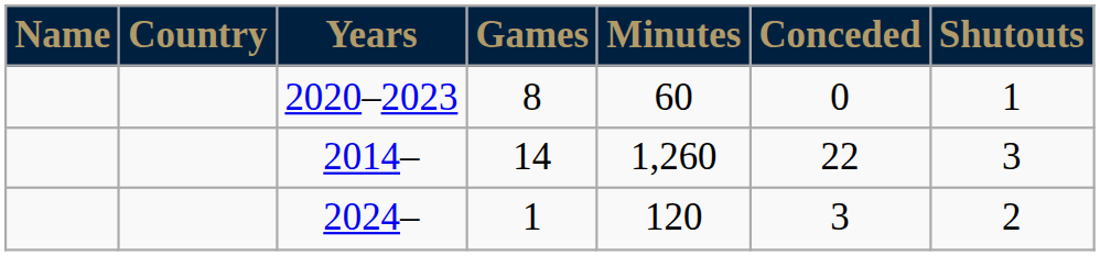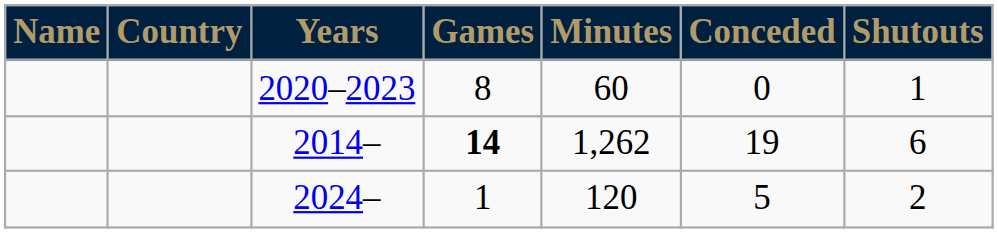2014– | Games: normal -> bold
2014– | Minutes: 1,260 -> 1,262
2014– | Conceded: 22 -> 19
2014– | Shutouts: 3 -> 6
2024– | Conceded: 3 -> 5
